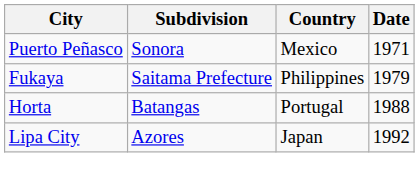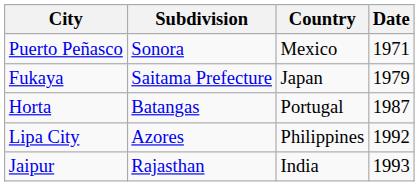Fukaya | Country: Philippines -> Japan
Horta | Date: 1988 -> 1987
Lipa City | Country: Japan -> Philippines
+ row: Jaipur | Rajasthan | India | 1993
